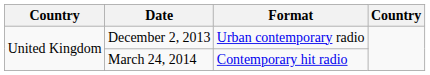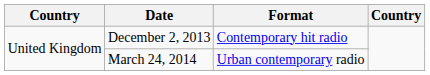December 2, 2013 | Format: Urban contemporary radio -> Contemporary hit radio
March 24, 2014 | Format: Contemporary hit radio -> Urban contemporary radio
